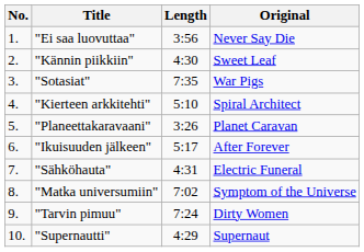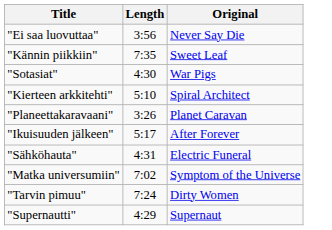- column: No. | 1. | 2. | 3. | 4. | 5. | 6. | 7. | 8. | 9. | 10.
"Kännin piikkiin" | Length: 4:30 -> 7:35
"Sotasiat" | Length: 7:35 -> 4:30
